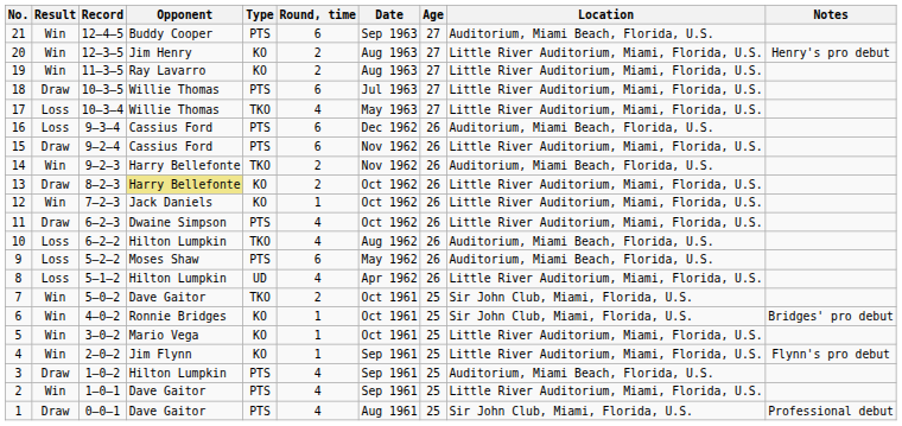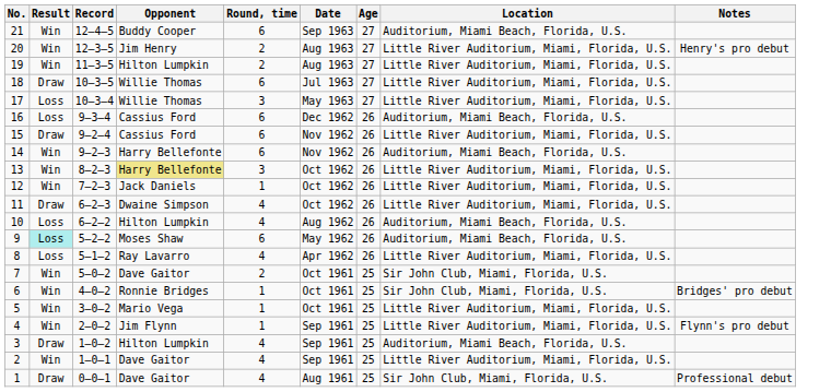- column: Type | PTS | KO | KO | PTS | TKO | PTS | PTS | TKO | KO | KO | PTS | TKO | PTS | UD | TKO | KO | KO | KO | PTS | PTS | PTS
19 | Opponent: Ray Lavarro -> Hilton Lumpkin
17 | Round, time: 4 -> 3
14 | Round, time: 2 -> 6
13 | Result: Draw -> Win
13 | Round, time: 2 -> 3
9 | Result: no background -> paleturquoise background
8 | Opponent: Hilton Lumpkin -> Ray Lavarro
